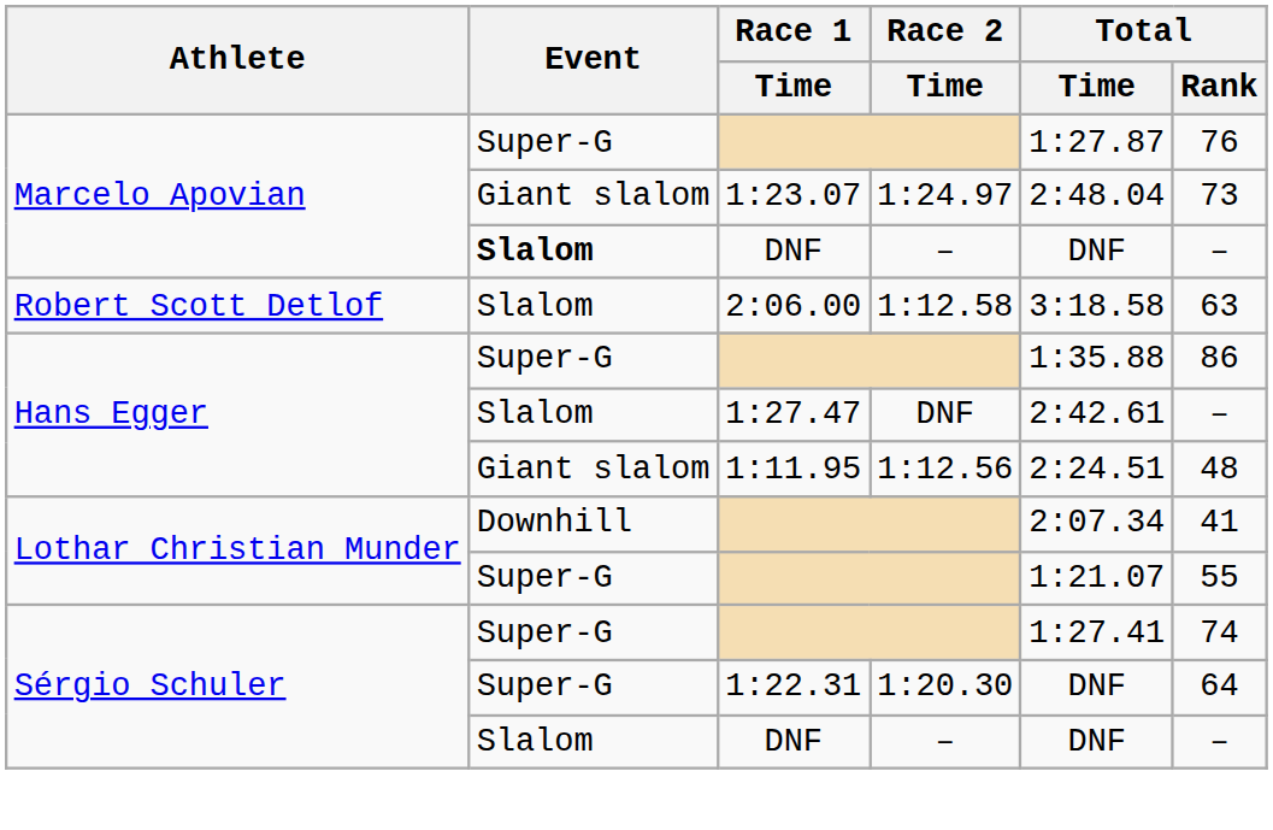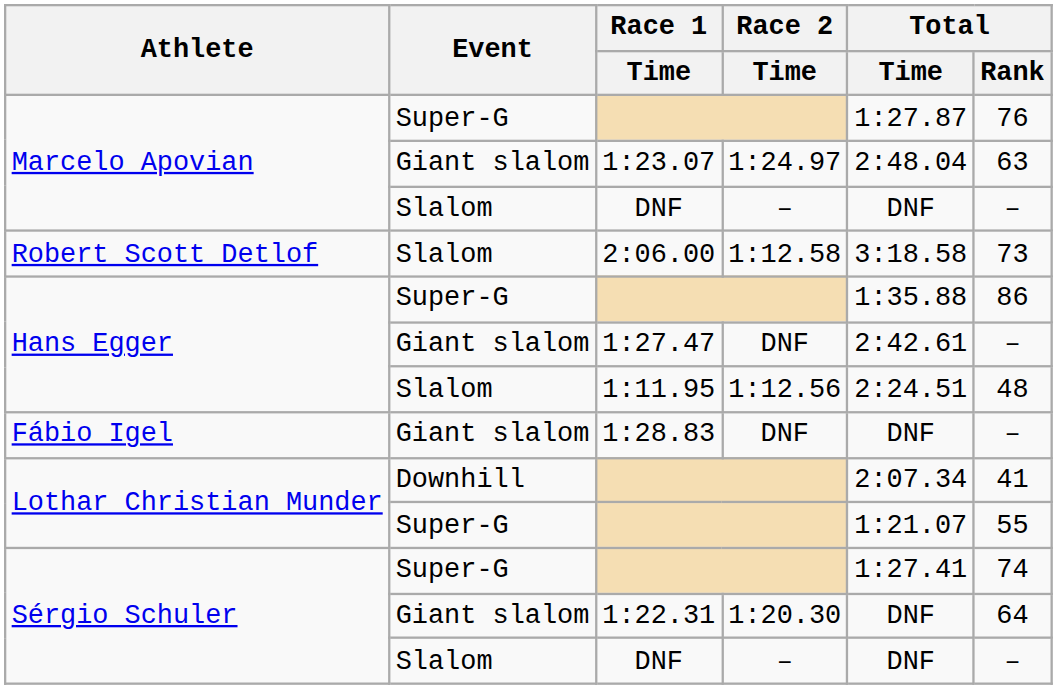1:23.07 | Total / Rank: 73 -> 63
Marcelo Apovian / DNF | Event: bold -> normal
2:06.00 | Total / Rank: 63 -> 73
1:27.47 | Event: Slalom -> Giant slalom
1:11.95 | Event: Giant slalom -> Slalom
+ row: Fábio Igel | Giant slalom | 1:28.83 | DNF | DNF | –
1:22.31 | Event: Super-G -> Giant slalom
